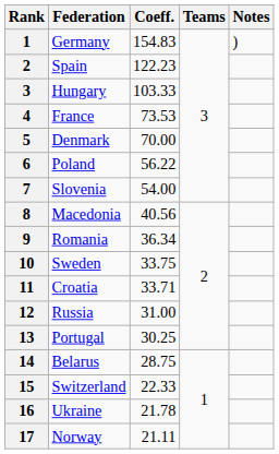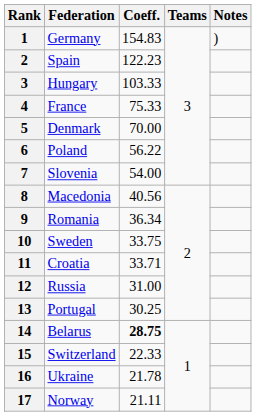France | Coeff.: 73.53 -> 75.33
Belarus | Coeff.: normal -> bold
